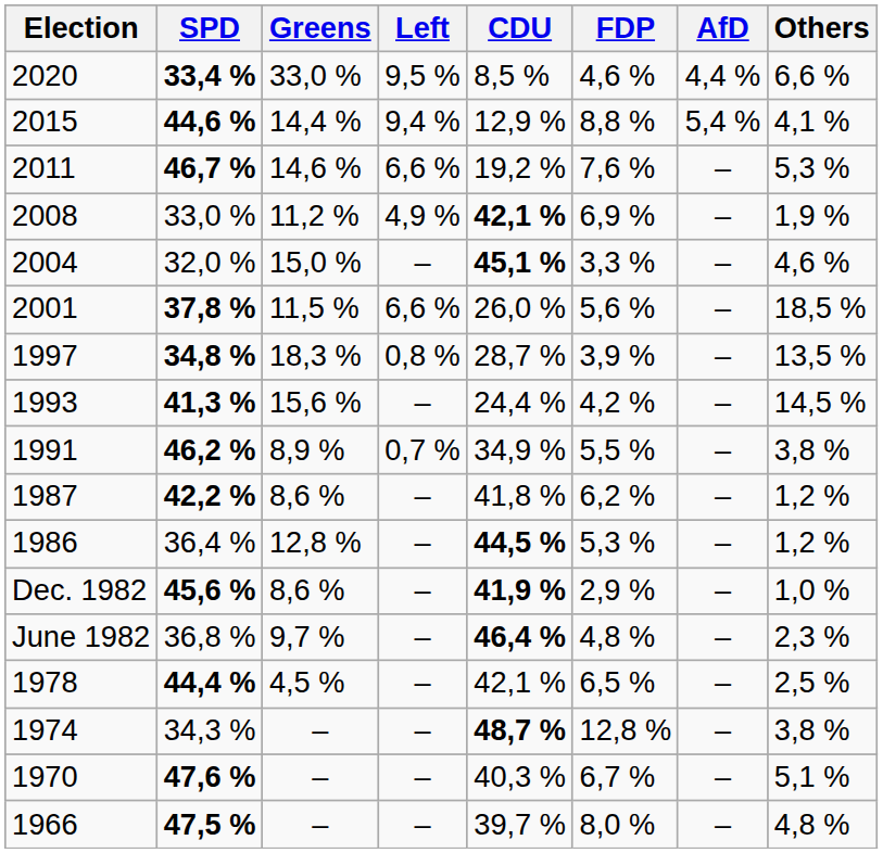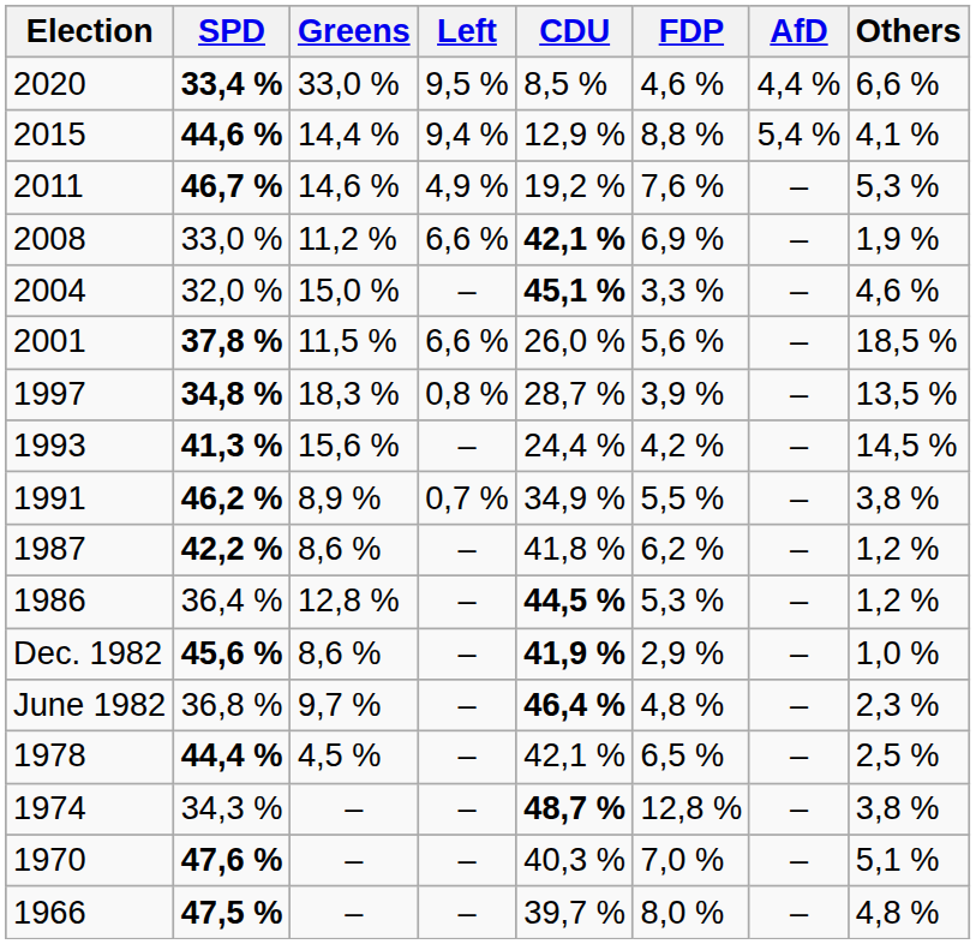2011 | Left: 6,6 % -> 4,9 %
2008 | Left: 4,9 % -> 6,6 %
1970 | FDP: 6,7 % -> 7,0 %
